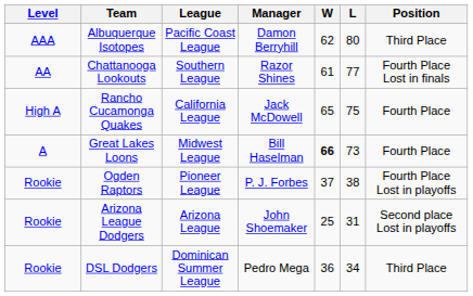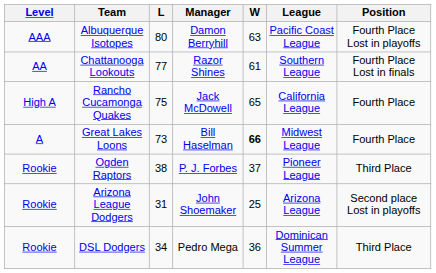columns swapped: League <-> L
Albuquerque Isotopes | W: 62 -> 63
Albuquerque Isotopes | Position: Third Place -> Fourth Place Lost in playoffs
Ogden Raptors | Position: Fourth Place Lost in playoffs -> Third Place
